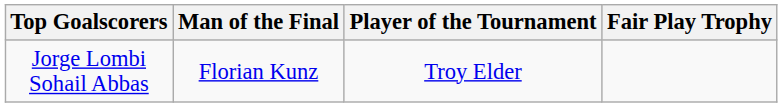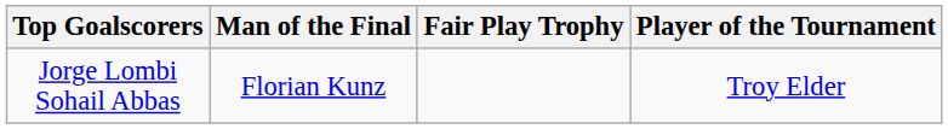columns swapped: Player of the Tournament <-> Fair Play Trophy
